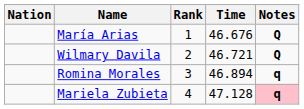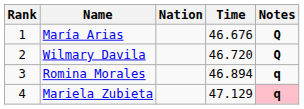columns swapped: Rank <-> Nation
Wilmary Davila | Time: 46.721 -> 46.720
Mariela Zubieta | Time: 47.128 -> 47.129
